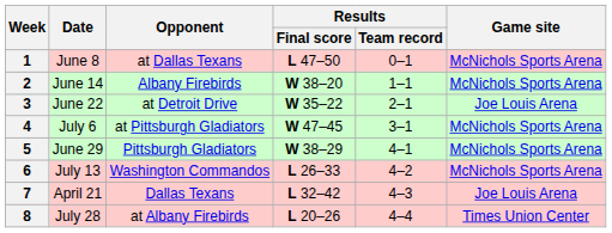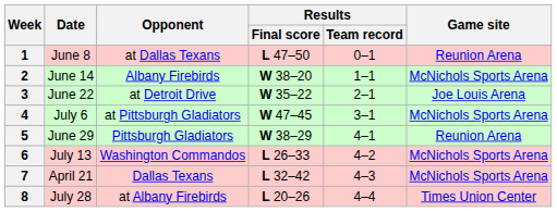1 | Game site: McNichols Sports Arena -> Reunion Arena
5 | Game site: McNichols Sports Arena -> Reunion Arena
7 | Game site: Joe Louis Arena -> McNichols Sports Arena
